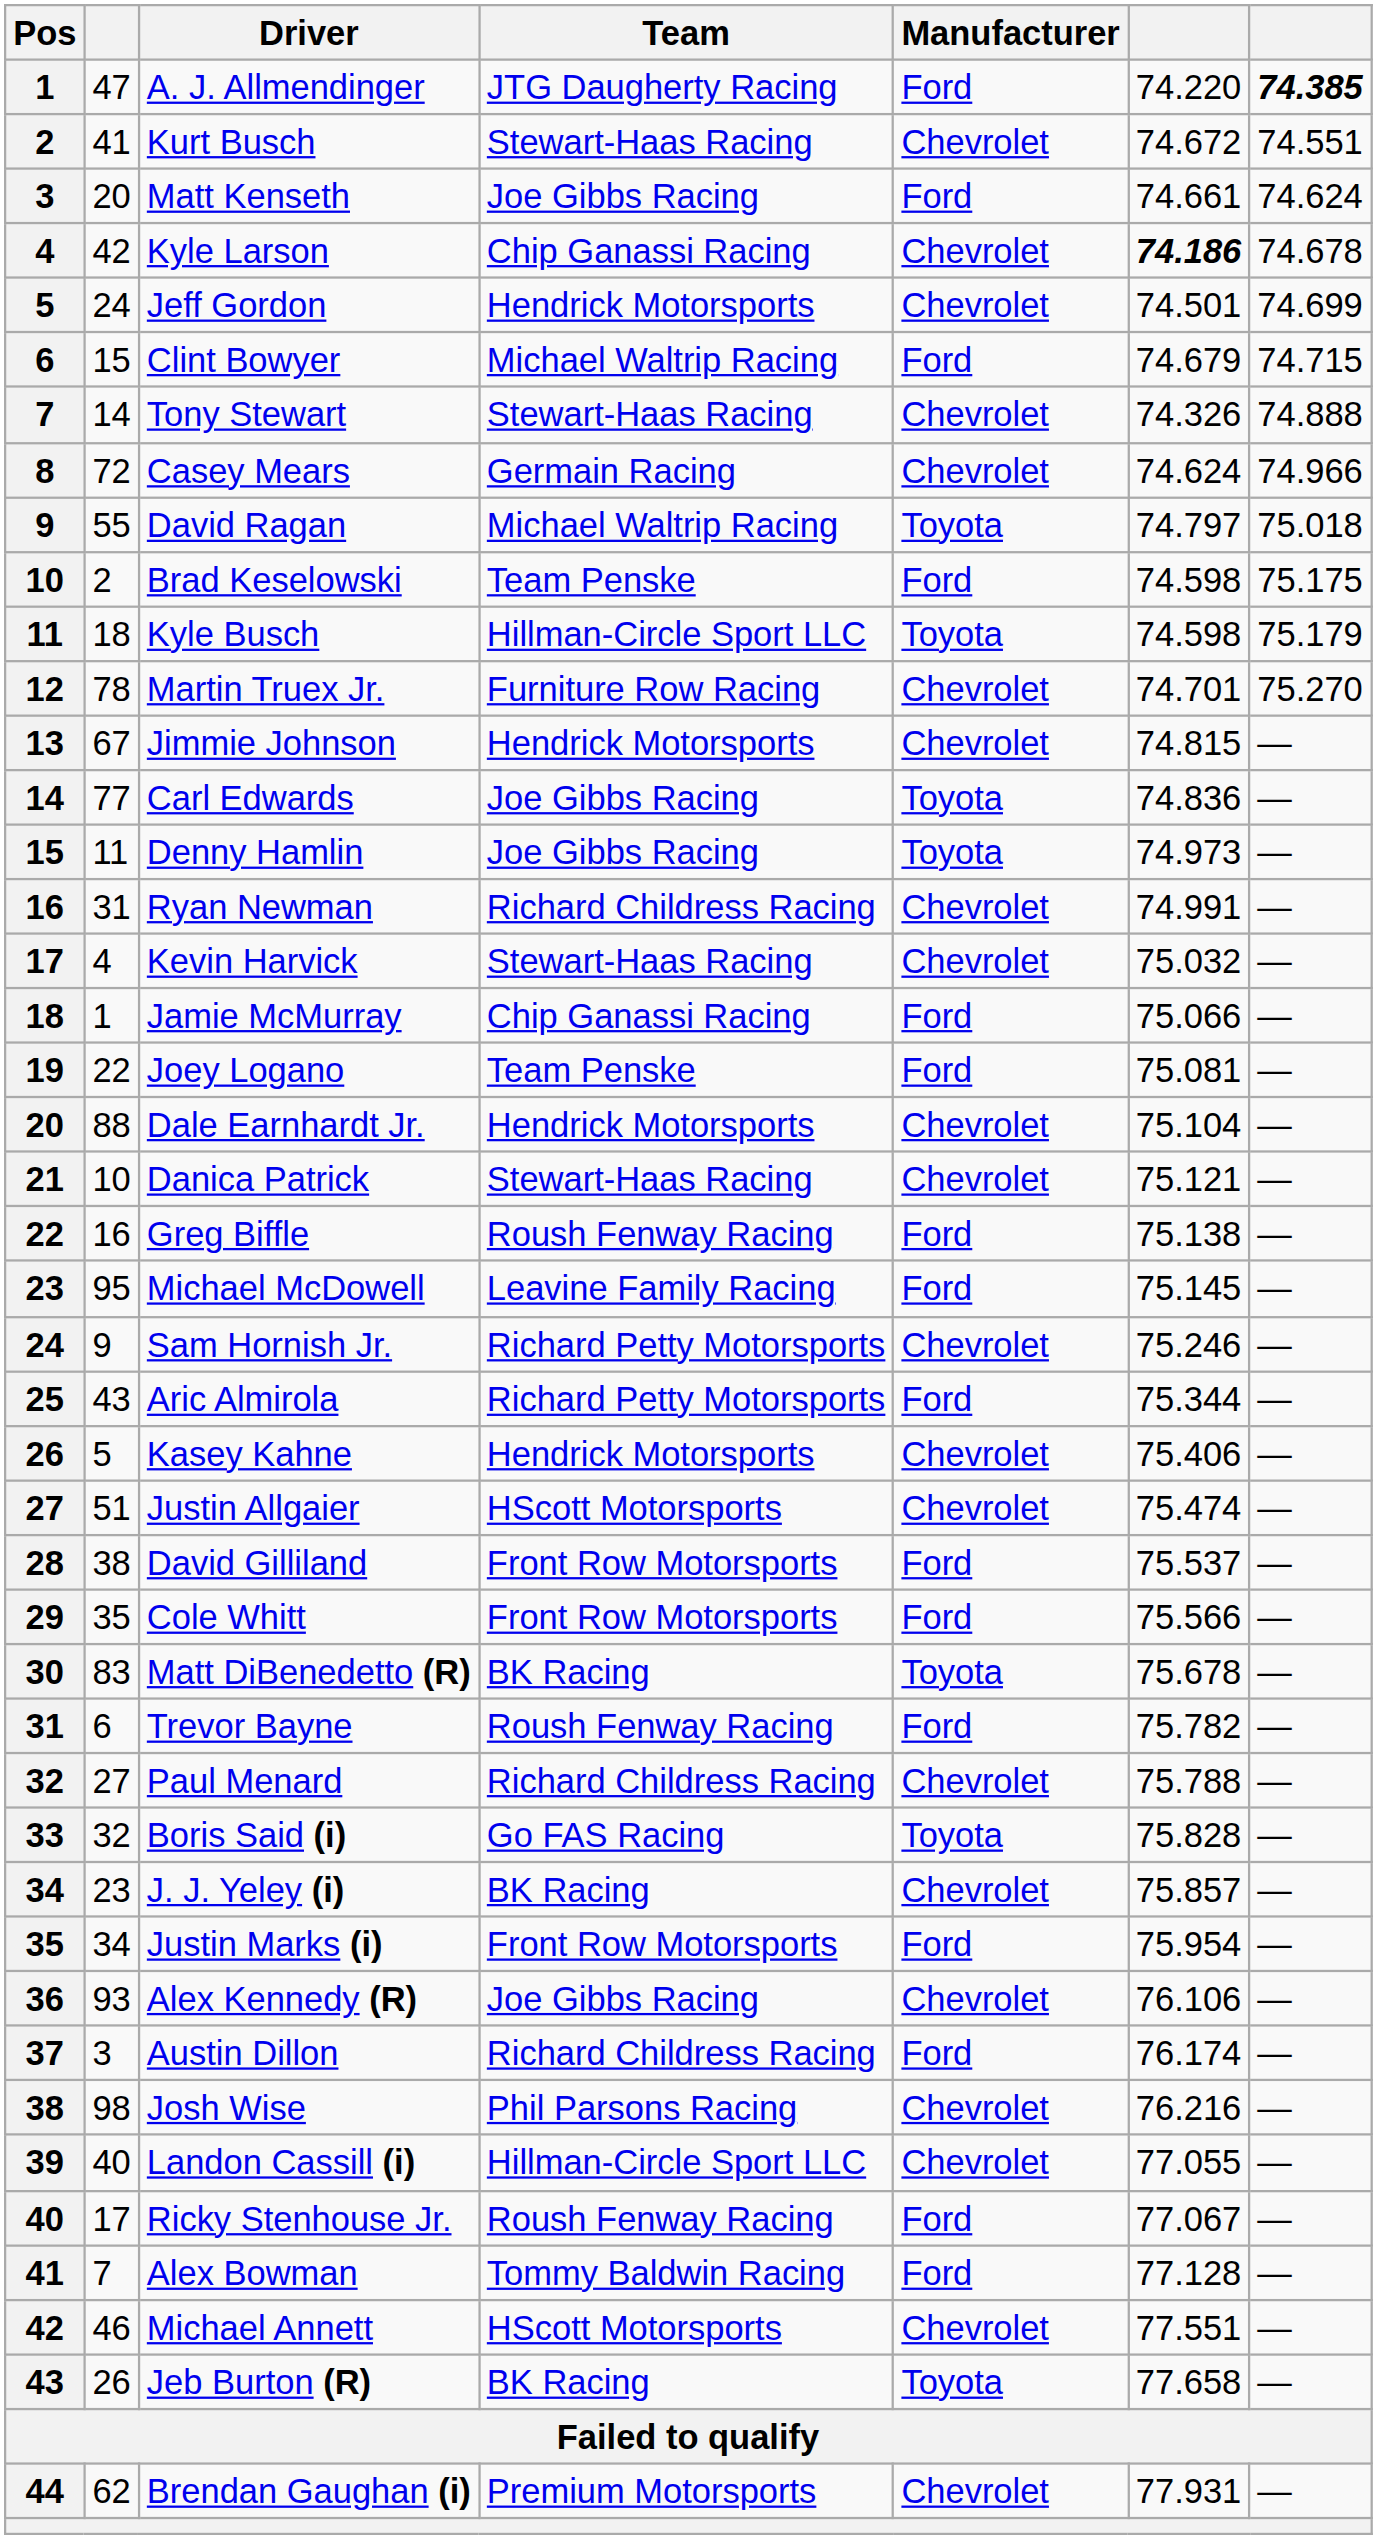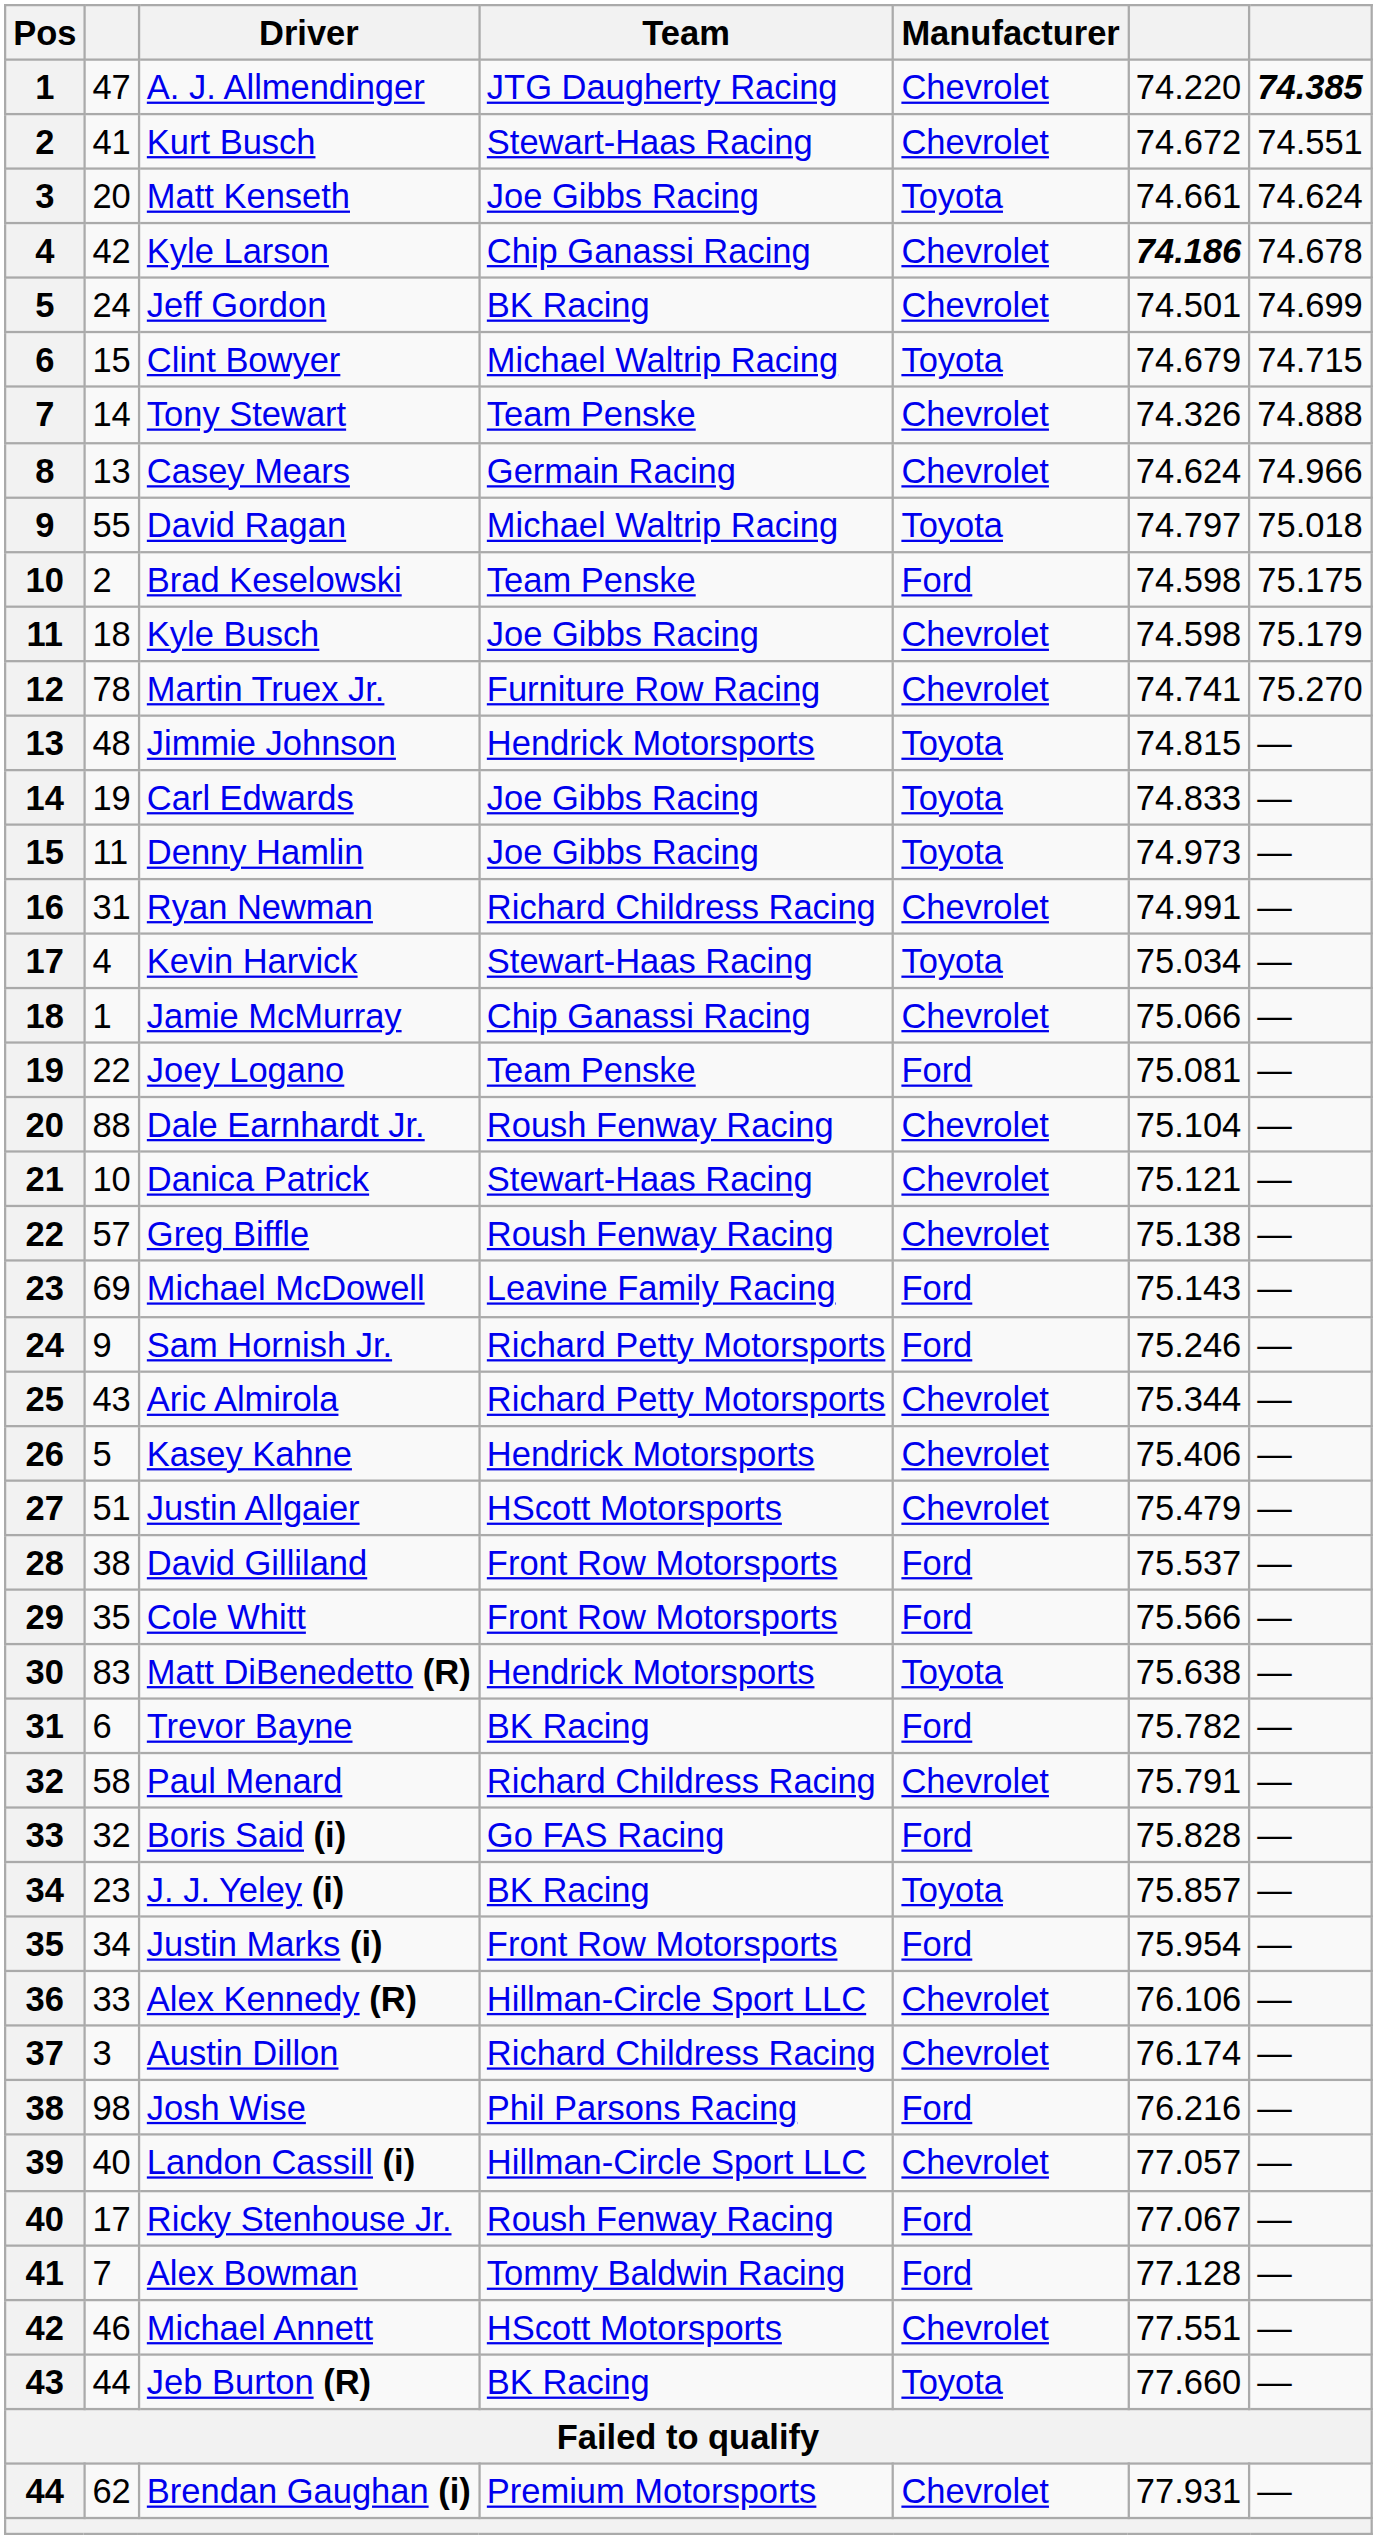A. J. Allmendinger | Manufacturer: Ford -> Chevrolet
Matt Kenseth | Manufacturer: Ford -> Toyota
Jeff Gordon | Team: Hendrick Motorsports -> BK Racing
Clint Bowyer | Manufacturer: Ford -> Toyota
Tony Stewart | Team: Stewart-Haas Racing -> Team Penske
Casey Mears | column 2: 72 -> 13
Kyle Busch | Team: Hillman-Circle Sport LLC -> Joe Gibbs Racing
Kyle Busch | Manufacturer: Toyota -> Chevrolet
Martin Truex Jr. | column 6: 74.701 -> 74.741
Jimmie Johnson | column 2: 67 -> 48
Jimmie Johnson | Manufacturer: Chevrolet -> Toyota
Carl Edwards | column 2: 77 -> 19
Carl Edwards | column 6: 74.836 -> 74.833
Kevin Harvick | Manufacturer: Chevrolet -> Toyota
Kevin Harvick | column 6: 75.032 -> 75.034
Jamie McMurray | Manufacturer: Ford -> Chevrolet
Dale Earnhardt Jr. | Team: Hendrick Motorsports -> Roush Fenway Racing
Greg Biffle | column 2: 16 -> 57
Greg Biffle | Manufacturer: Ford -> Chevrolet
Michael McDowell | column 2: 95 -> 69
Michael McDowell | column 6: 75.145 -> 75.143
Sam Hornish Jr. | Manufacturer: Chevrolet -> Ford
Aric Almirola | Manufacturer: Ford -> Chevrolet
Justin Allgaier | column 6: 75.474 -> 75.479
Matt DiBenedetto (R) | Team: BK Racing -> Hendrick Motorsports
Matt DiBenedetto (R) | column 6: 75.678 -> 75.638
Trevor Bayne | Team: Roush Fenway Racing -> BK Racing
Paul Menard | column 2: 27 -> 58
Paul Menard | column 6: 75.788 -> 75.791
Boris Said (i) | Manufacturer: Toyota -> Ford
J. J. Yeley (i) | Manufacturer: Chevrolet -> Toyota
Alex Kennedy (R) | column 2: 93 -> 33
Alex Kennedy (R) | Team: Joe Gibbs Racing -> Hillman-Circle Sport LLC
Austin Dillon | Manufacturer: Ford -> Chevrolet
Josh Wise | Manufacturer: Chevrolet -> Ford
Landon Cassill (i) | column 6: 77.055 -> 77.057
Jeb Burton (R) | column 2: 26 -> 44
Jeb Burton (R) | column 6: 77.658 -> 77.660
